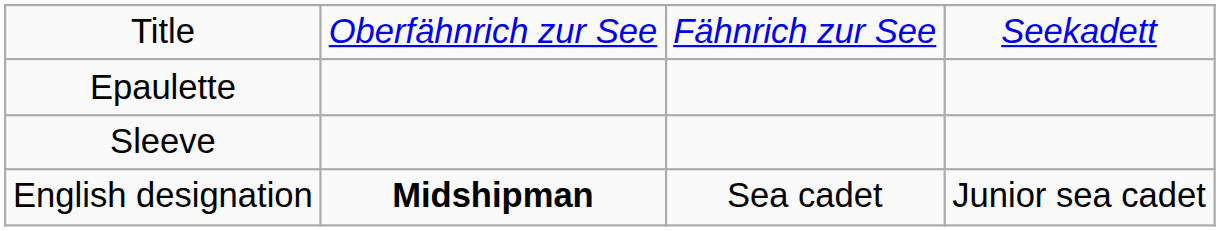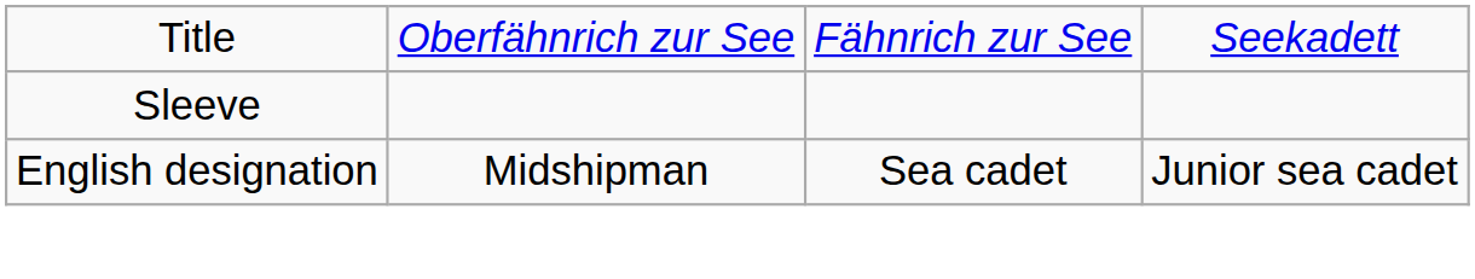- row: Epaulette
English designation | column 2: bold -> normal
